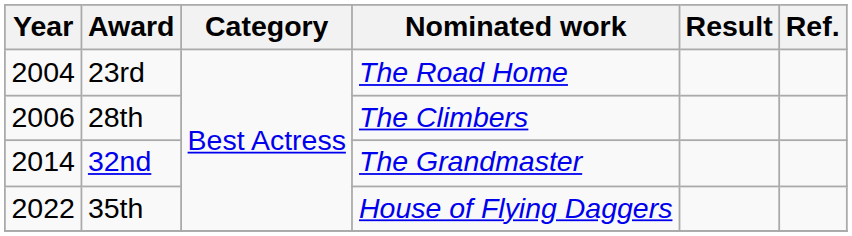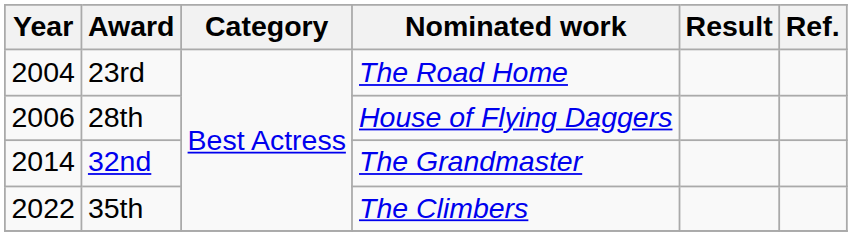28th | Nominated work: The Climbers -> House of Flying Daggers
35th | Nominated work: House of Flying Daggers -> The Climbers
